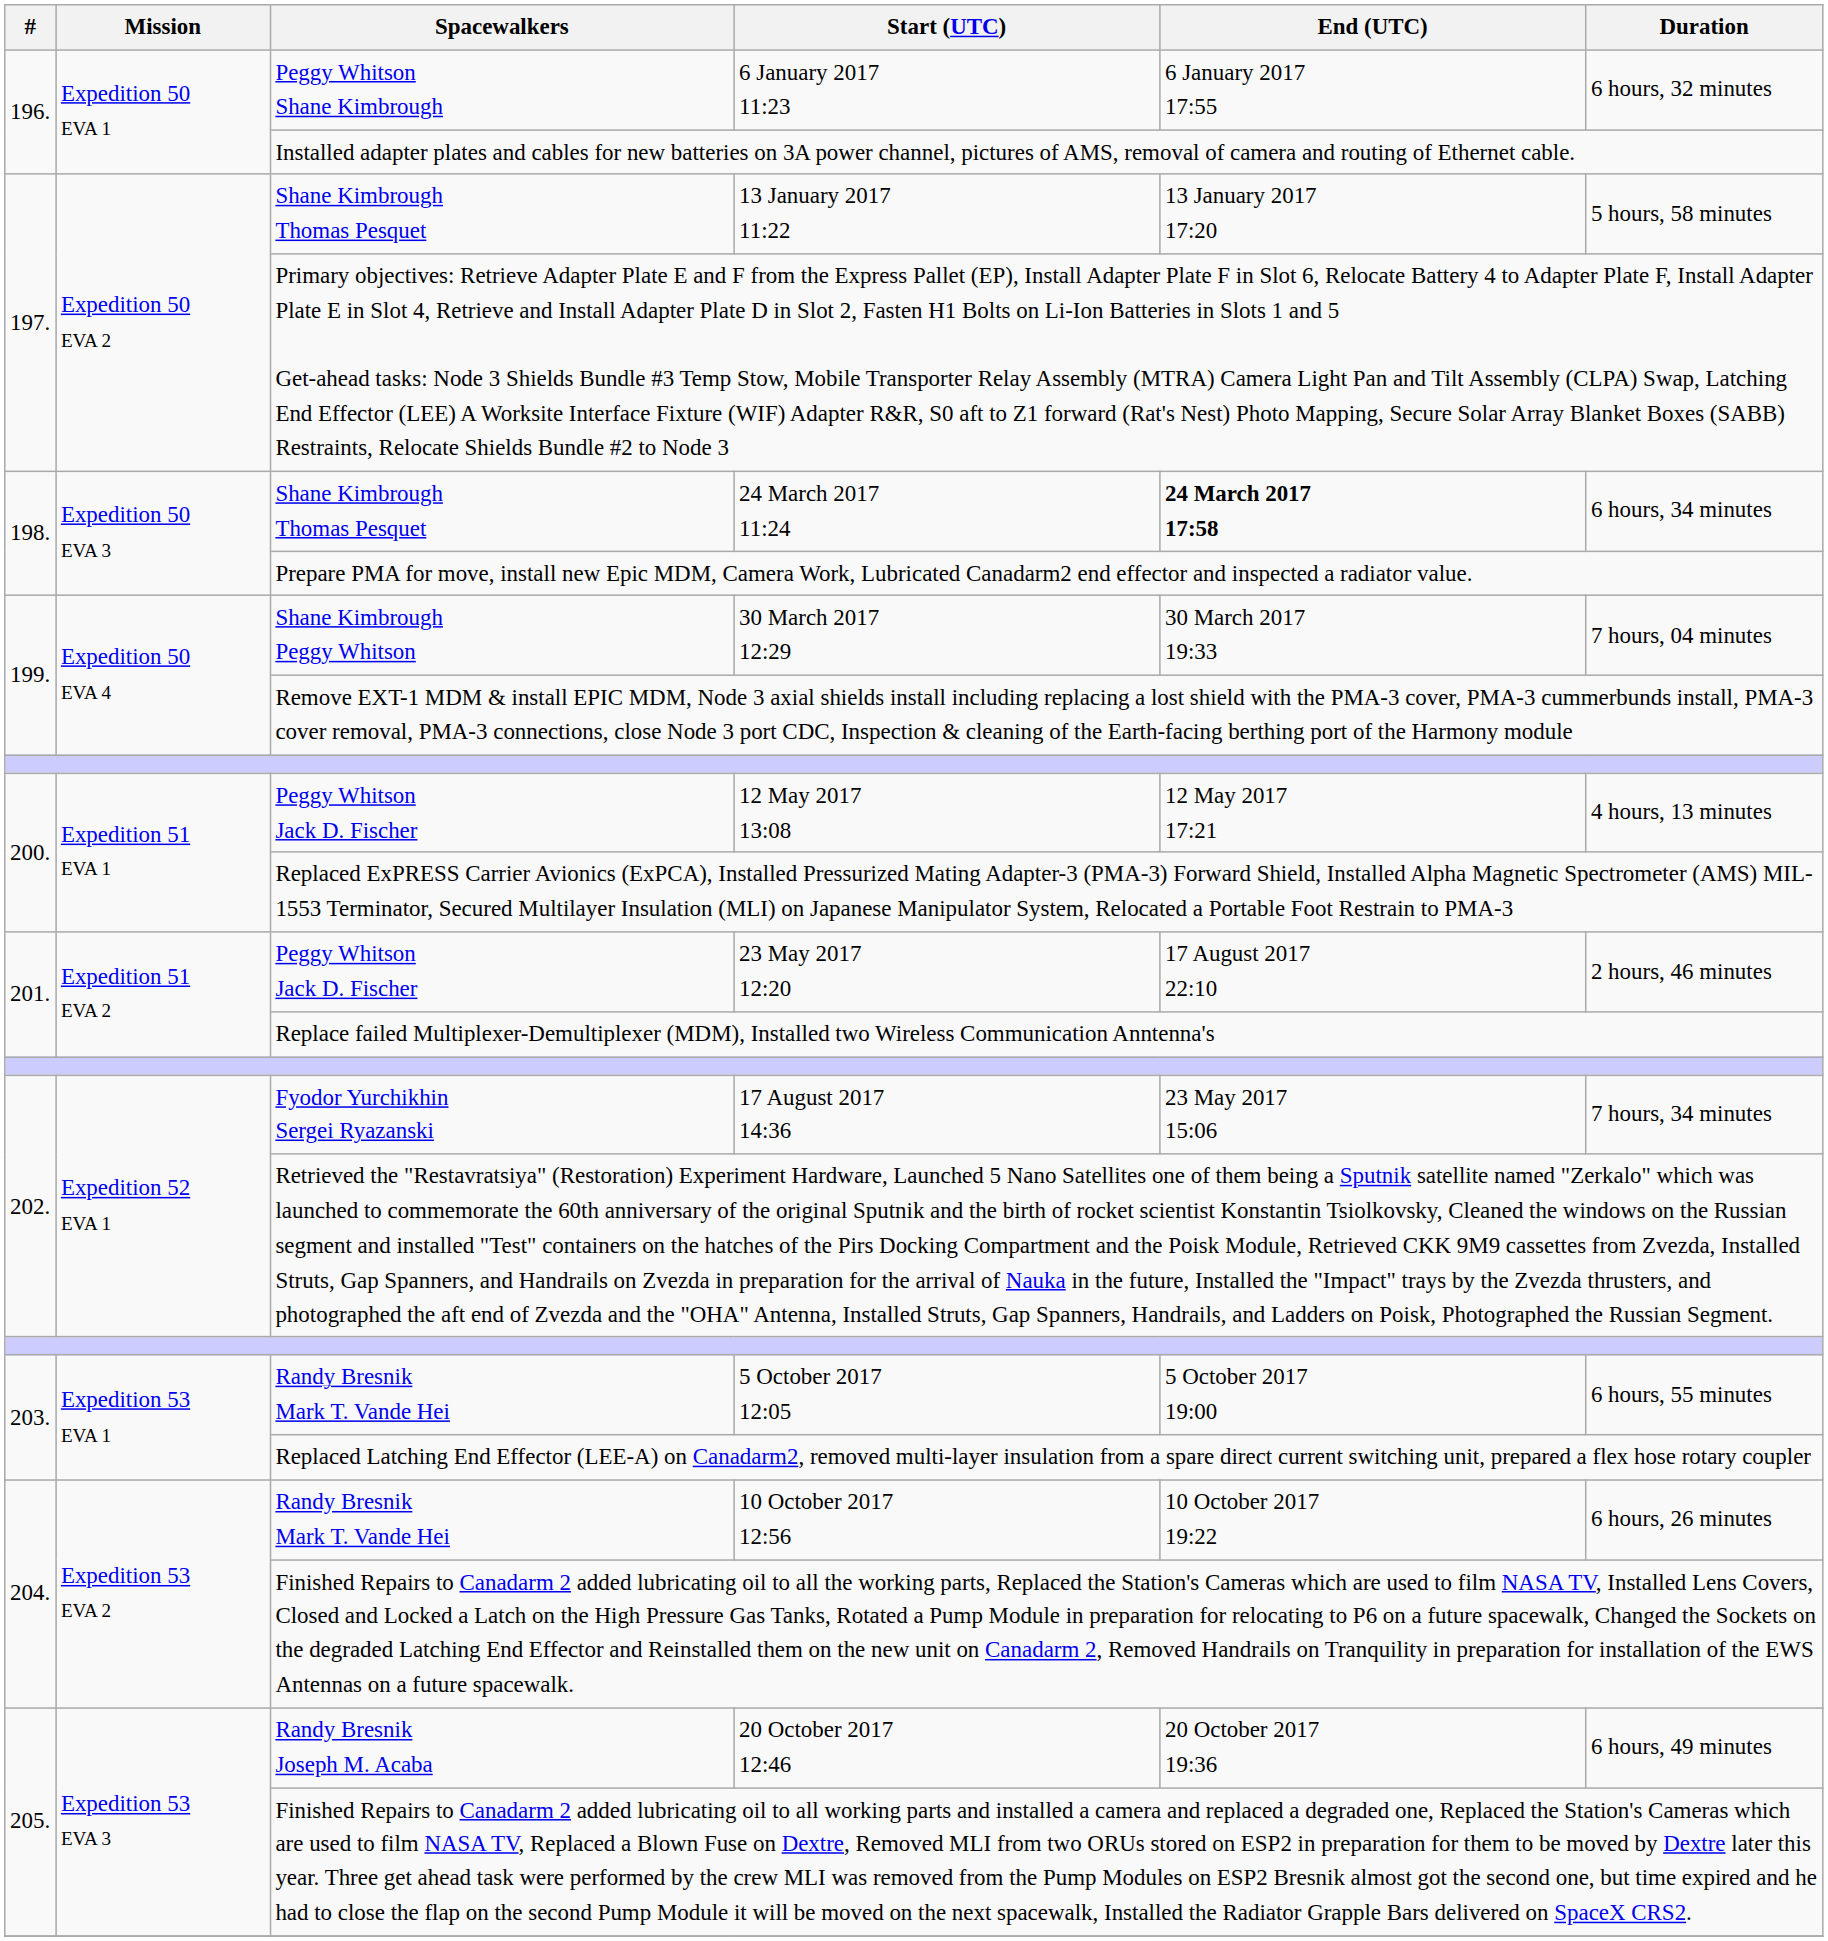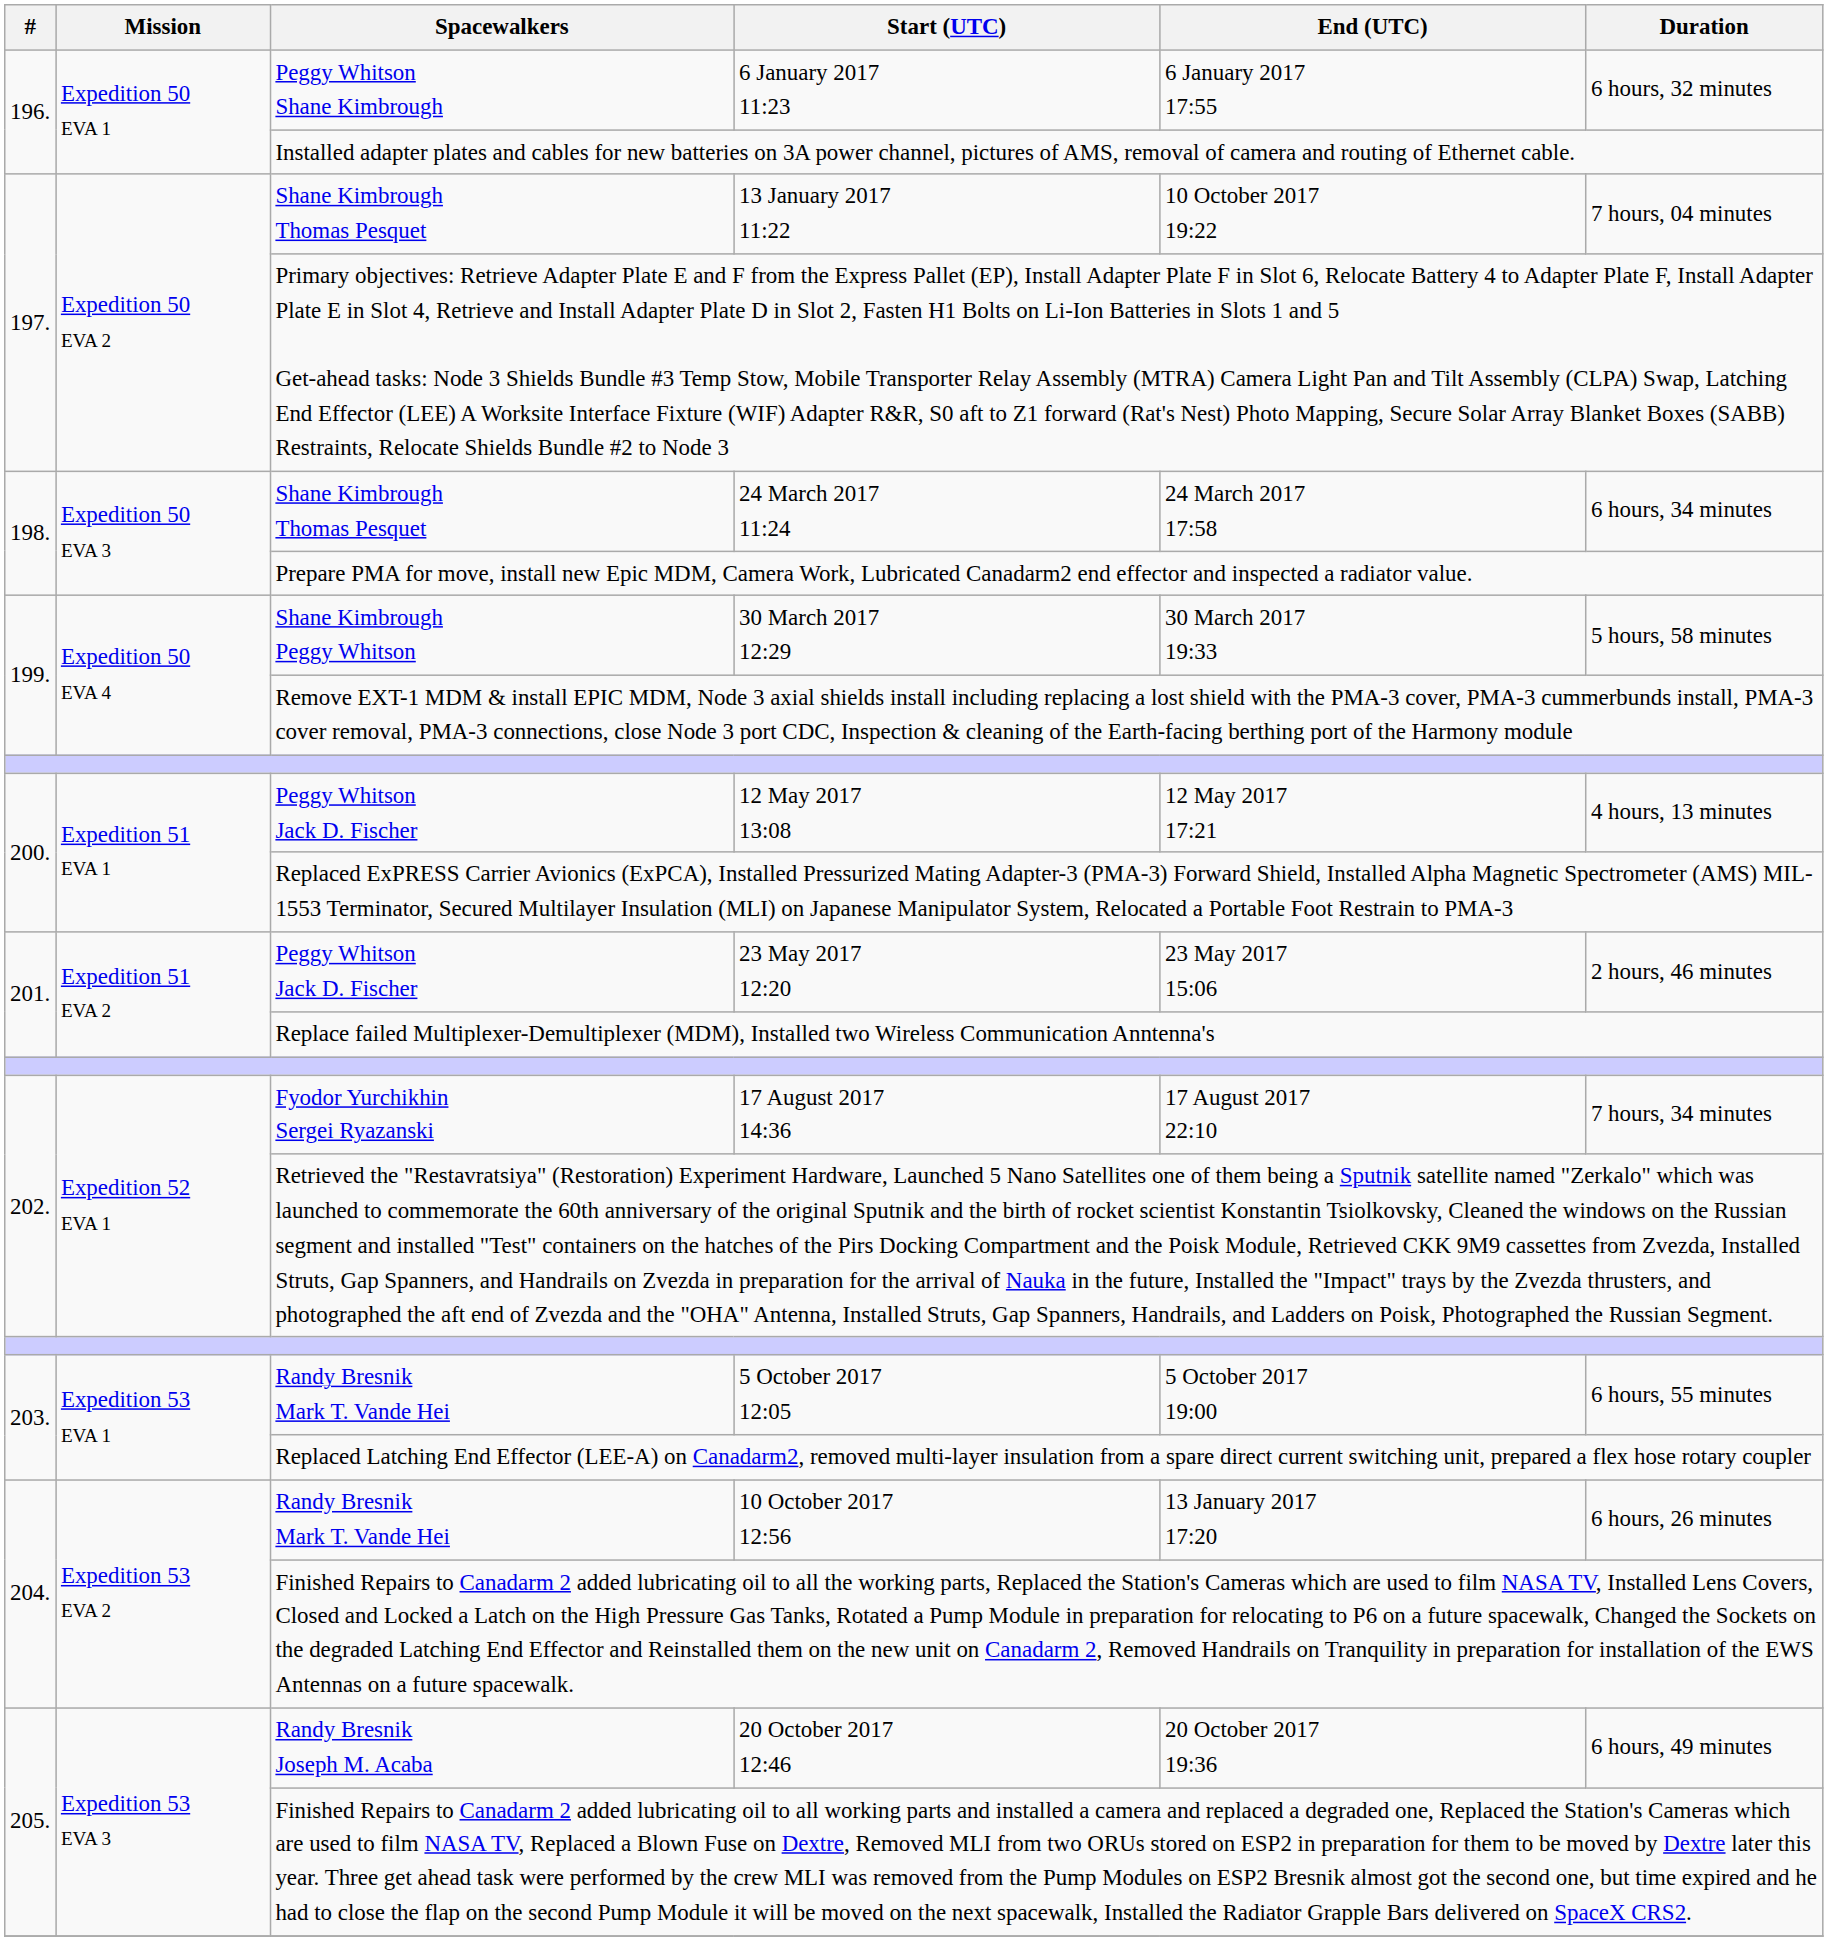13 January 2017 11:22 | End (UTC): 13 January 2017 17:20 -> 10 October 2017 19:22
13 January 2017 11:22 | Duration: 5 hours, 58 minutes -> 7 hours, 04 minutes
24 March 2017 11:24 | End (UTC): bold -> normal
30 March 2017 12:29 | Duration: 7 hours, 04 minutes -> 5 hours, 58 minutes
23 May 2017 12:20 | End (UTC): 17 August 2017 22:10 -> 23 May 2017 15:06
17 August 2017 14:36 | End (UTC): 23 May 2017 15:06 -> 17 August 2017 22:10
10 October 2017 12:56 | End (UTC): 10 October 2017 19:22 -> 13 January 2017 17:20
